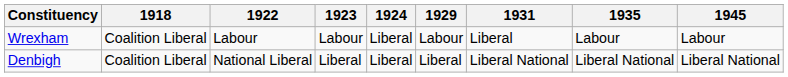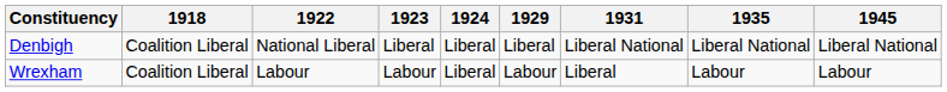rows swapped: Denbigh <-> Wrexham
